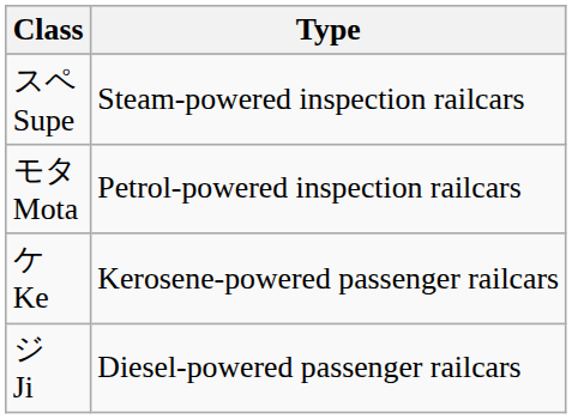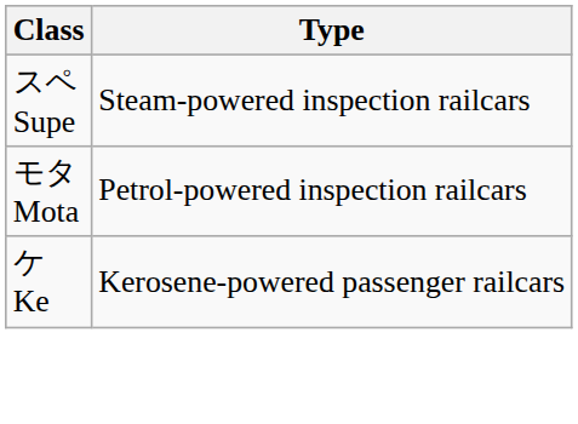- row: ジ Ji | Diesel-powered passenger railcars
